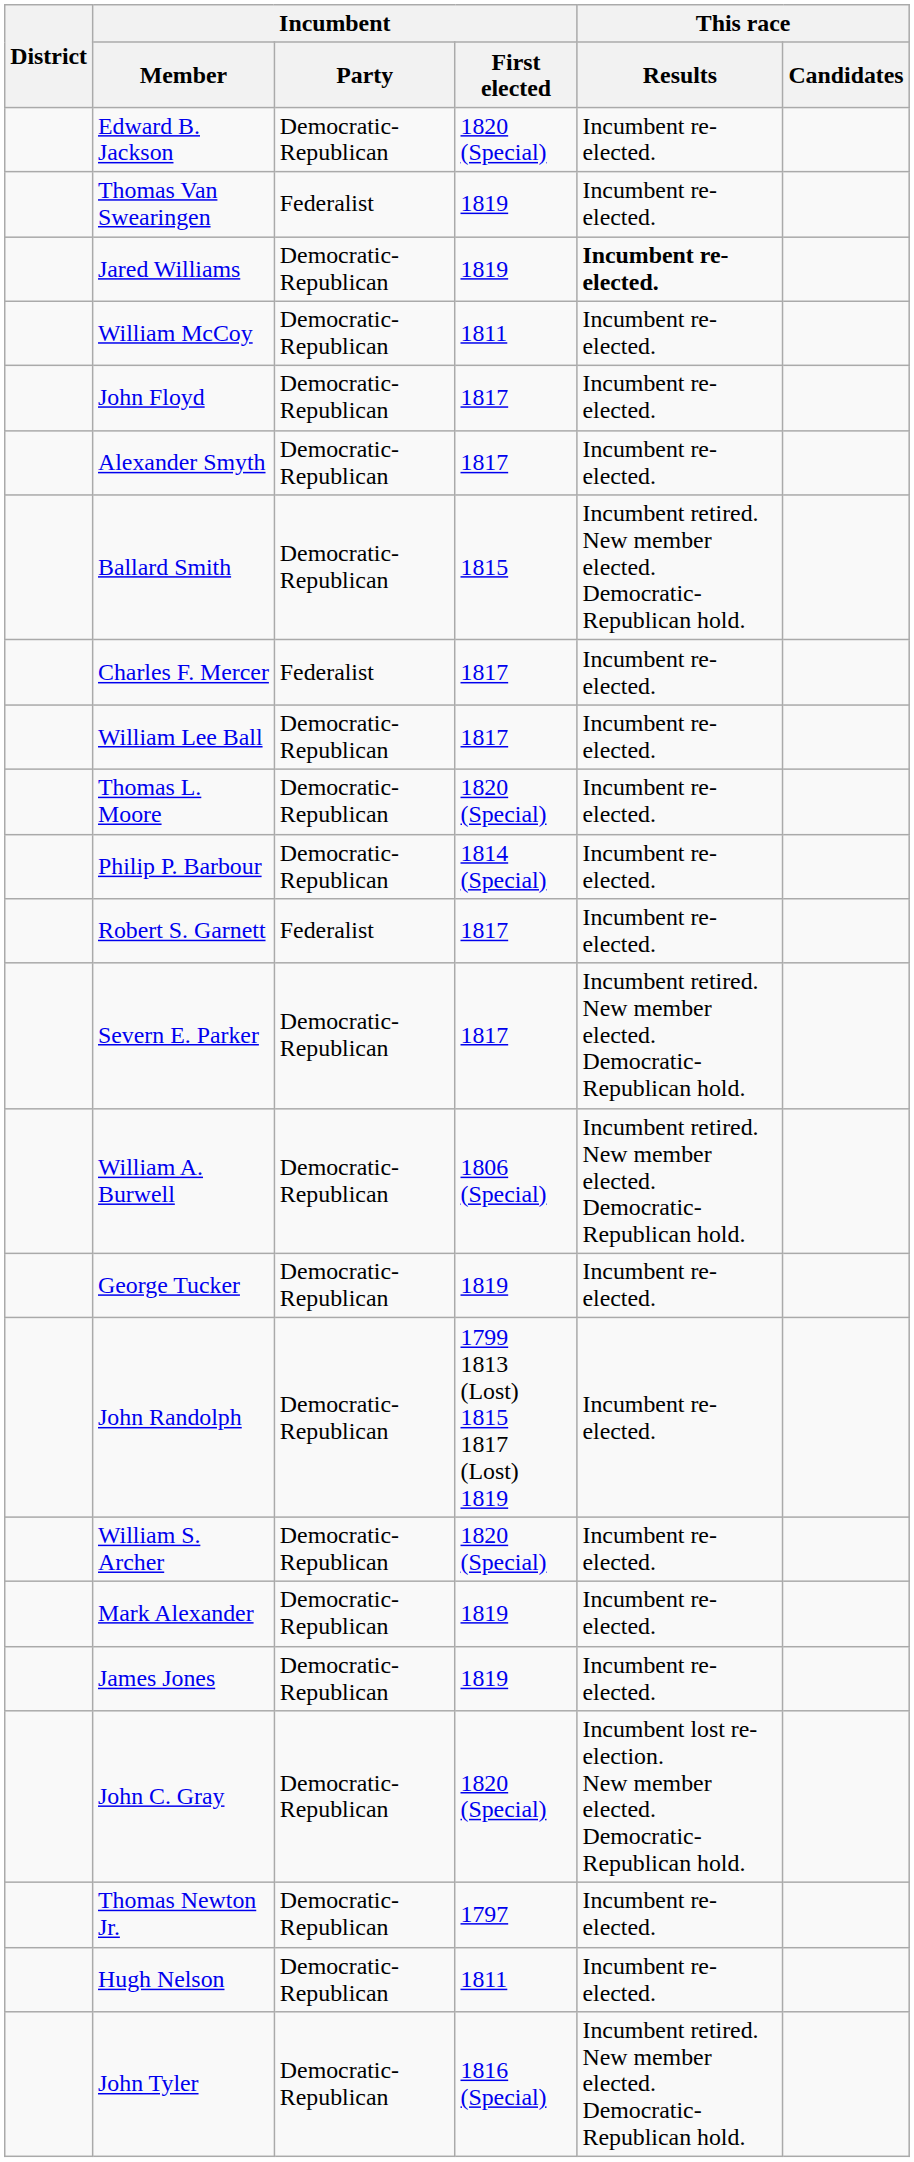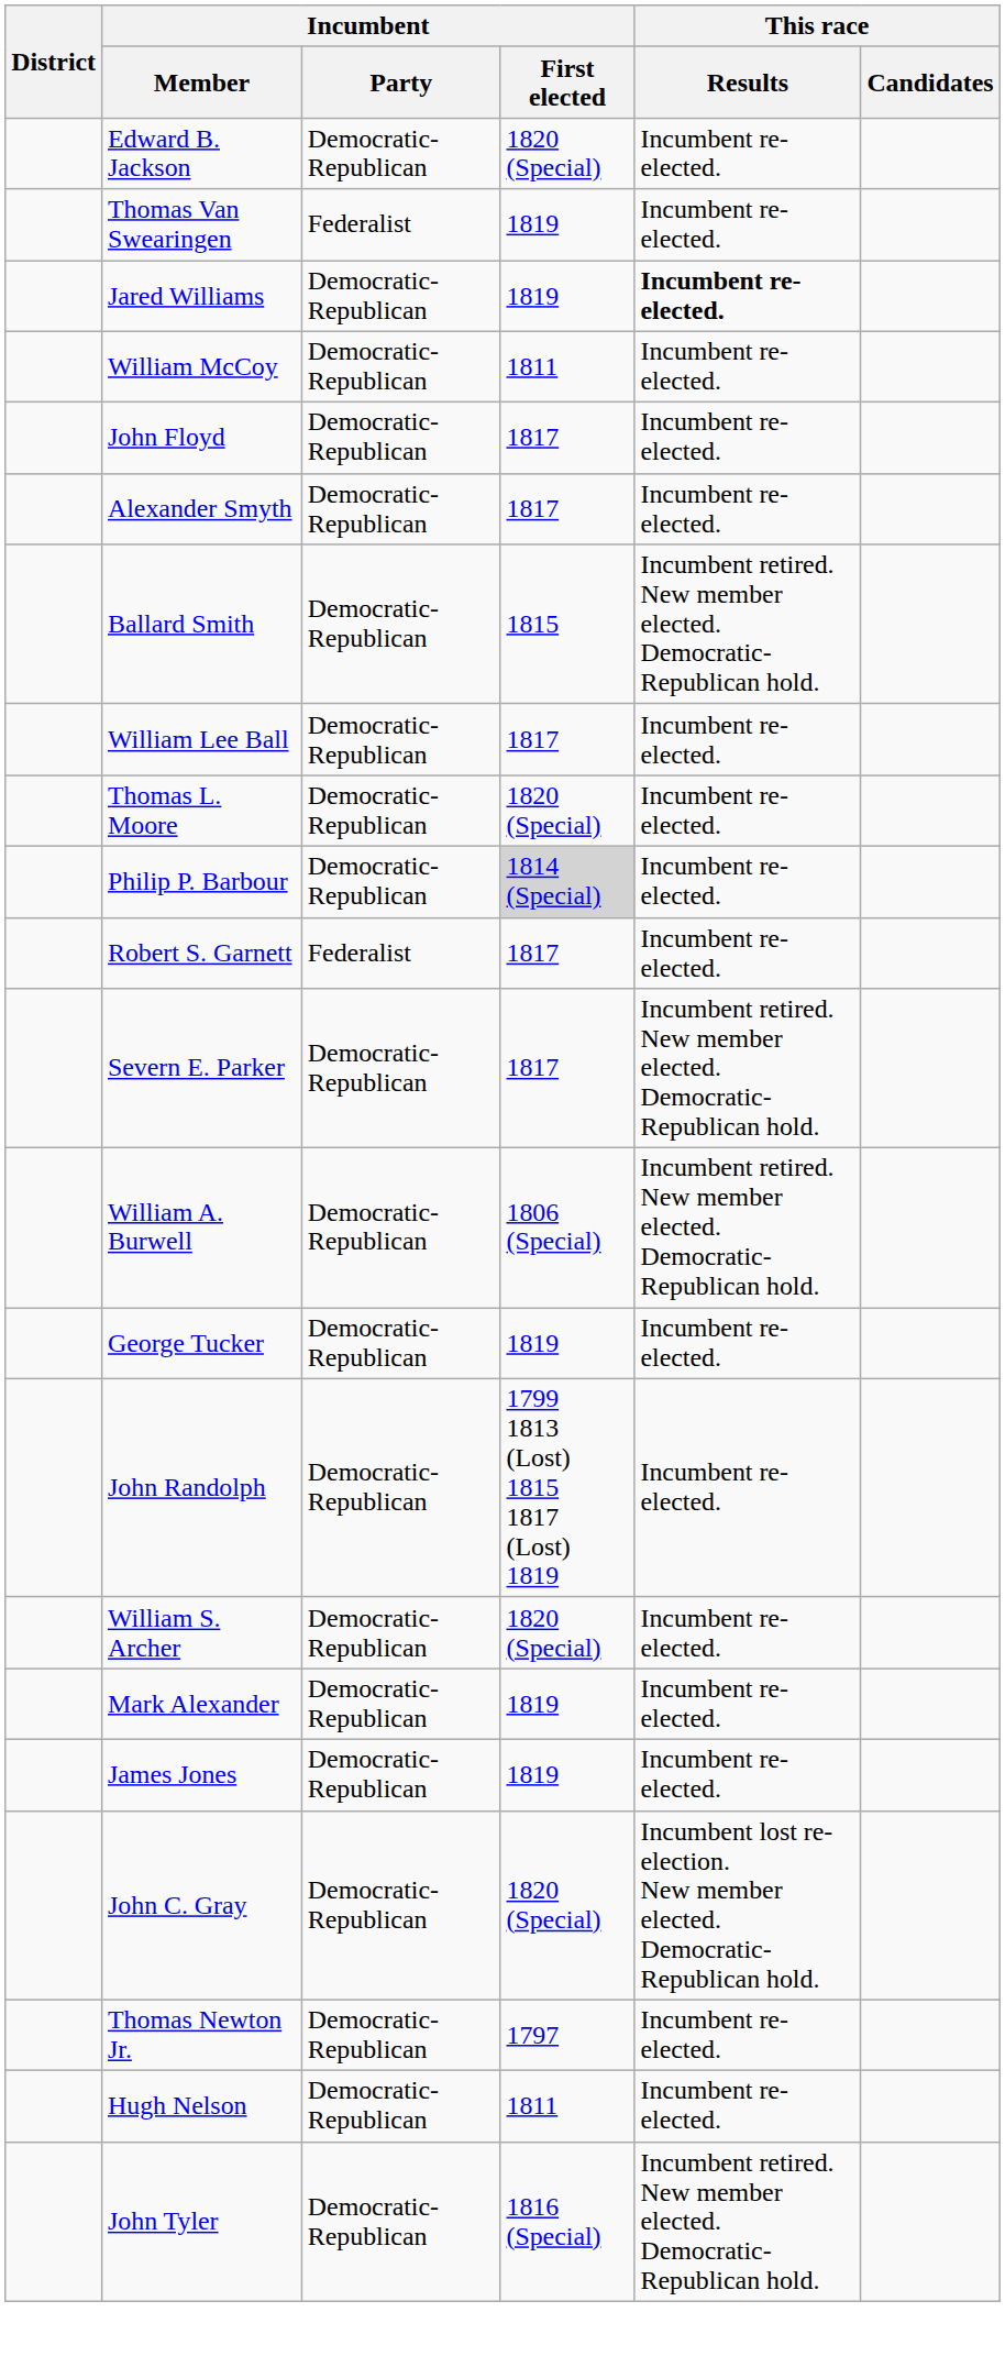- row: Charles F. Mercer | Federalist | 1817 | Incumbent re-elected.
Philip P. Barbour | Incumbent / First elected: no background -> lightgrey background
